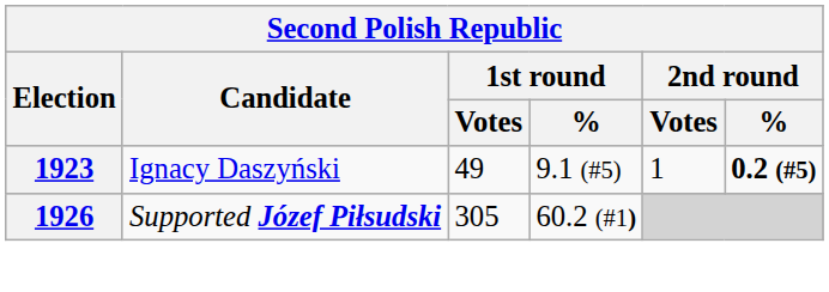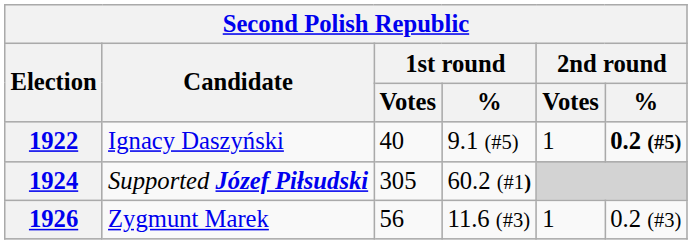Ignacy Daszyński | Election: 1923 -> 1922
Ignacy Daszyński | 1st round / Votes: 49 -> 40
Supported Józef Piłsudski | Election: 1926 -> 1924
+ row: 1926 | Zygmunt Marek | 56 | 11.6 (#3) | 1 | 0.2 (#3)
